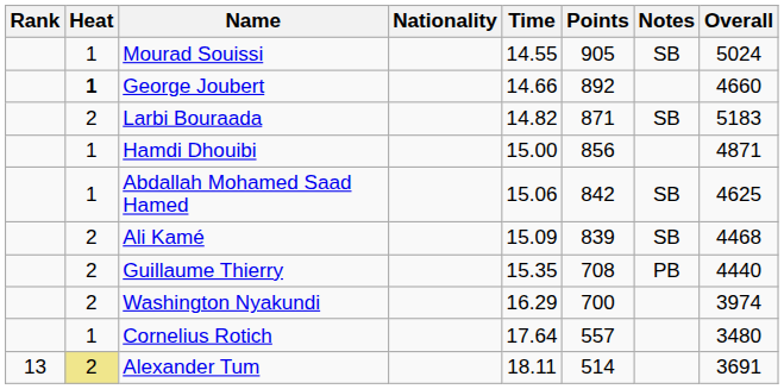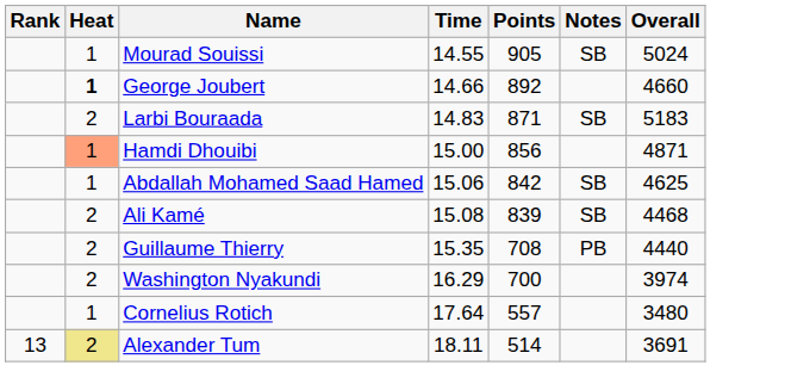- column: Nationality
Larbi Bouraada | Time: 14.82 -> 14.83
Hamdi Dhouibi | Heat: no background -> lightsalmon background
Ali Kamé | Time: 15.09 -> 15.08
